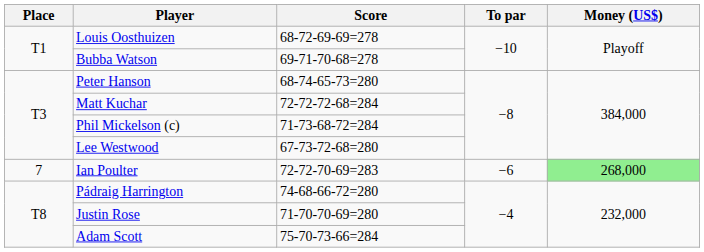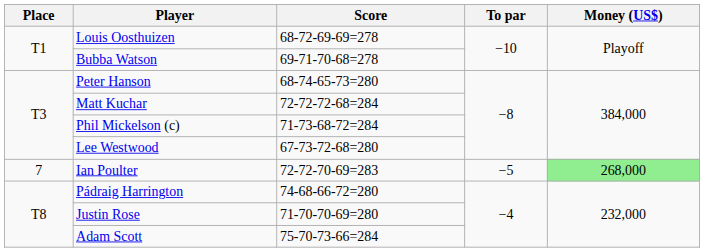Ian Poulter | To par: −6 -> −5
